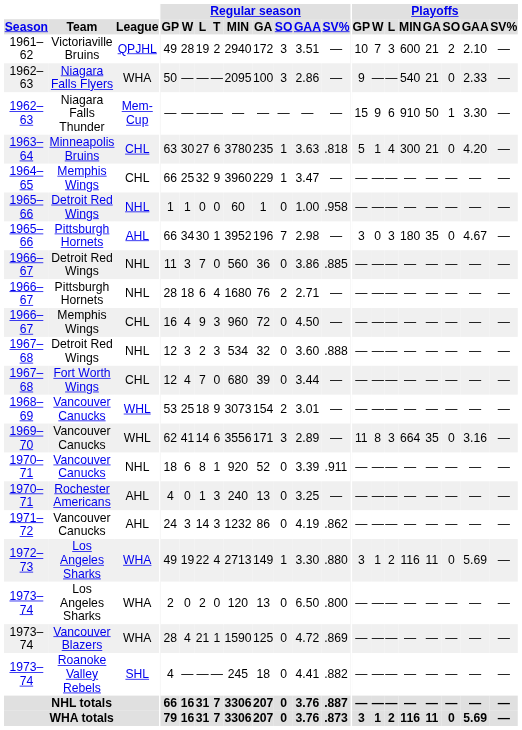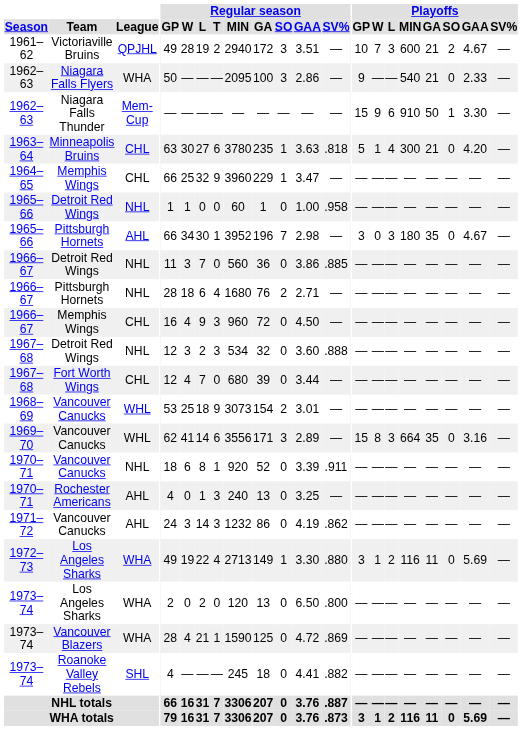1961–62 | Playoffs / GAA: 2.10 -> 4.67
1969–70 | Playoffs / GP: 11 -> 15
